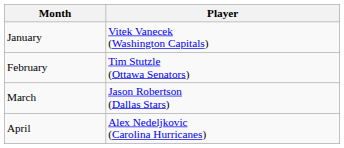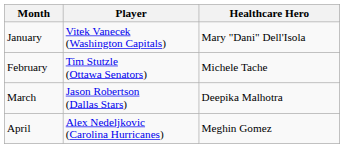+ column: Healthcare Hero | Mary "Dani" Dell'Isola | Michele Tache | Deepika Malhotra | Meghin Gomez
